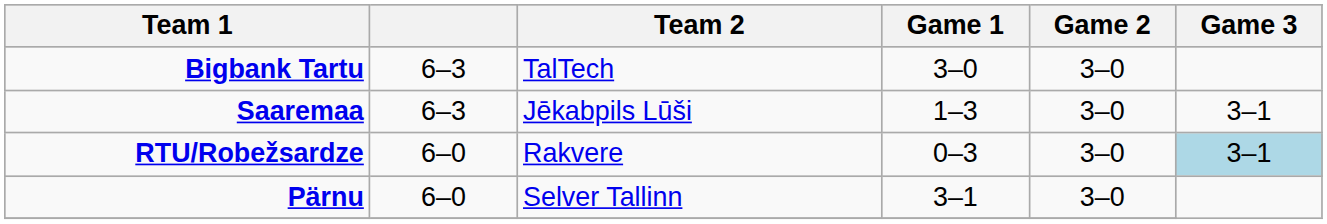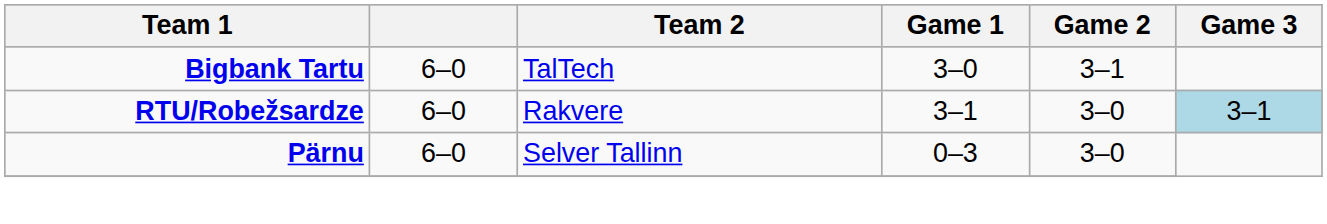Bigbank Tartu | column 2: 6–3 -> 6–0
Bigbank Tartu | Game 2: 3–0 -> 3–1
- row: Saaremaa | 6–3 | Jēkabpils Lūši | 1–3 | 3–0 | 3–1
RTU/Robežsardze | Game 1: 0–3 -> 3–1
Pärnu | Game 1: 3–1 -> 0–3
